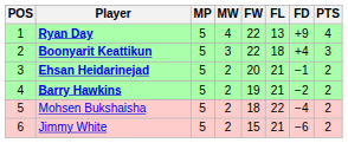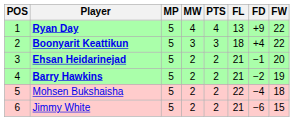columns swapped: FW <-> PTS
